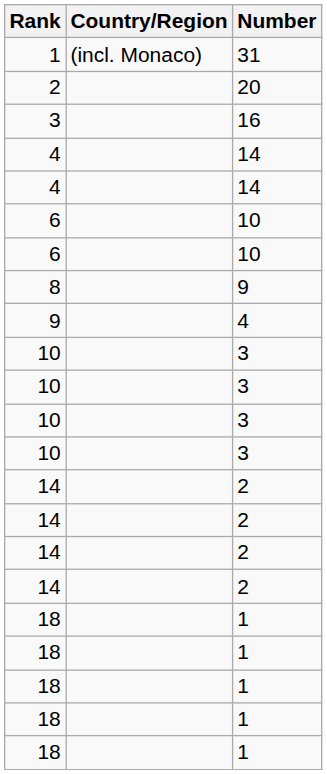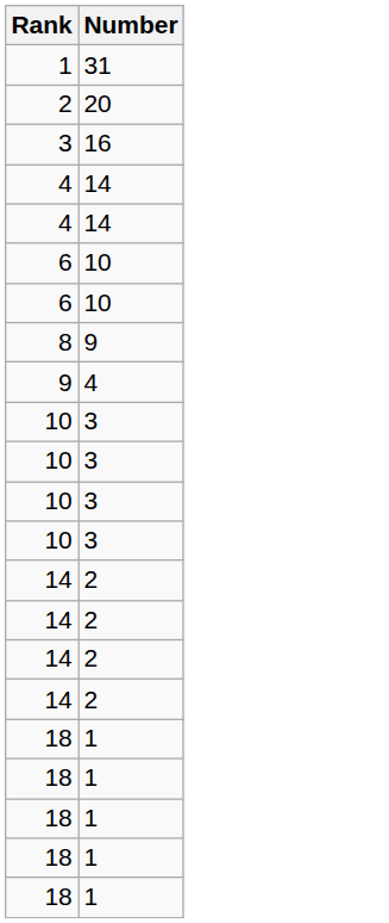- column: Country/Region | (incl. Monaco)
